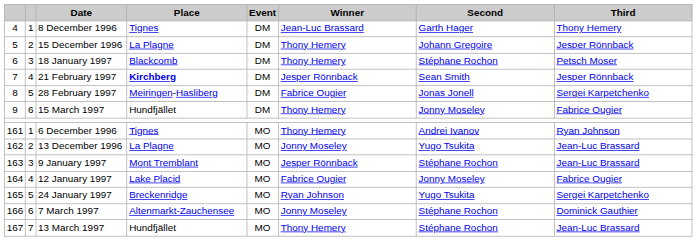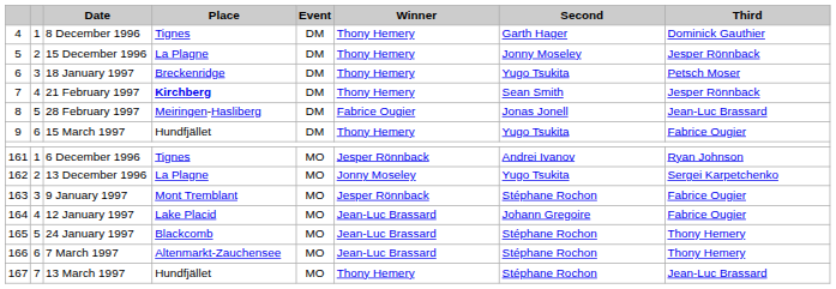8 December 1996 | Winner: Jean-Luc Brassard -> Thony Hemery
8 December 1996 | Third: Thony Hemery -> Dominick Gauthier
15 December 1996 | Second: Johann Gregoire -> Jonny Moseley
18 January 1997 | Place: Blackcomb -> Breckenridge
18 January 1997 | Second: Stéphane Rochon -> Yugo Tsukita
21 February 1997 | Winner: Jesper Rönnback -> Thony Hemery
28 February 1997 | Third: Sergei Karpetchenko -> Jean-Luc Brassard
15 March 1997 | Second: Jonny Moseley -> Yugo Tsukita
6 December 1996 | Winner: Thony Hemery -> Jesper Rönnback
13 December 1996 | Third: Jean-Luc Brassard -> Sergei Karpetchenko
9 January 1997 | Third: Jean-Luc Brassard -> Fabrice Ougier
12 January 1997 | Winner: Fabrice Ougier -> Jean-Luc Brassard
12 January 1997 | Second: Jonny Moseley -> Johann Gregoire
24 January 1997 | Place: Breckenridge -> Blackcomb
24 January 1997 | Winner: Ryan Johnson -> Jean-Luc Brassard
24 January 1997 | Second: Yugo Tsukita -> Stéphane Rochon
24 January 1997 | Third: Sergei Karpetchenko -> Thony Hemery
7 March 1997 | Winner: Jonny Moseley -> Jean-Luc Brassard
7 March 1997 | Third: Dominick Gauthier -> Thony Hemery
